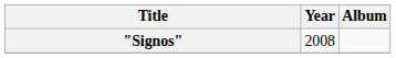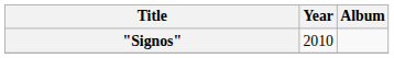"Signos" | Year: 2008 -> 2010
